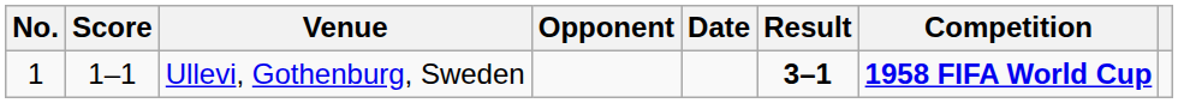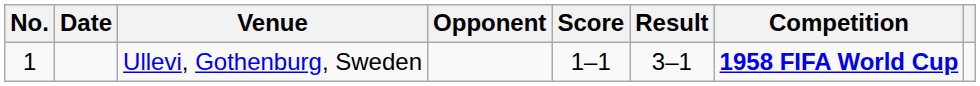columns swapped: Date <-> Score
Ullevi, Gothenburg, Sweden | Result: bold -> normal
